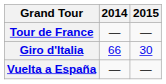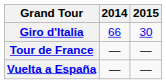rows swapped: Giro d'Italia <-> Tour de France
